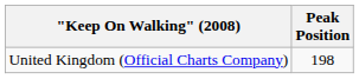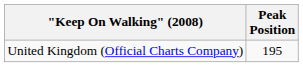United Kingdom (Official Charts Company) | Peak Position: 198 -> 195
